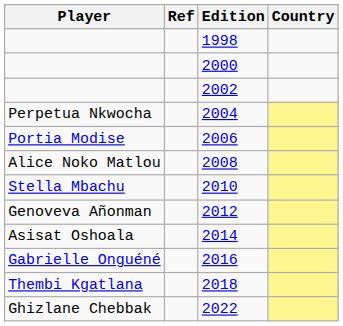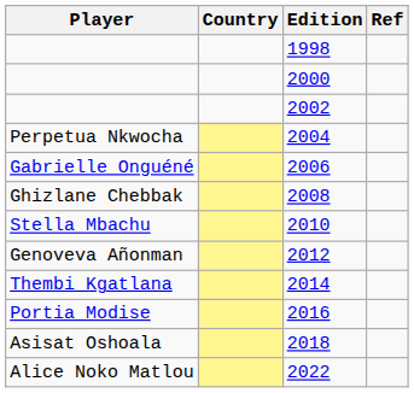columns swapped: Country <-> Ref
2006 | Player: Portia Modise -> Gabrielle Onguéné
2008 | Player: Alice Noko Matlou -> Ghizlane Chebbak
2014 | Player: Asisat Oshoala -> Thembi Kgatlana
2016 | Player: Gabrielle Onguéné -> Portia Modise
2018 | Player: Thembi Kgatlana -> Asisat Oshoala
2022 | Player: Ghizlane Chebbak -> Alice Noko Matlou
